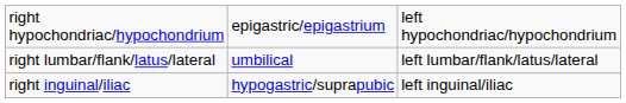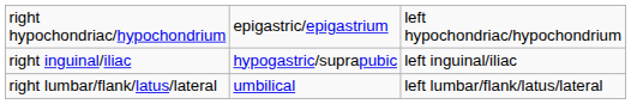rows swapped: right lumbar/flank/latus/lateral <-> right inguinal/iliac
